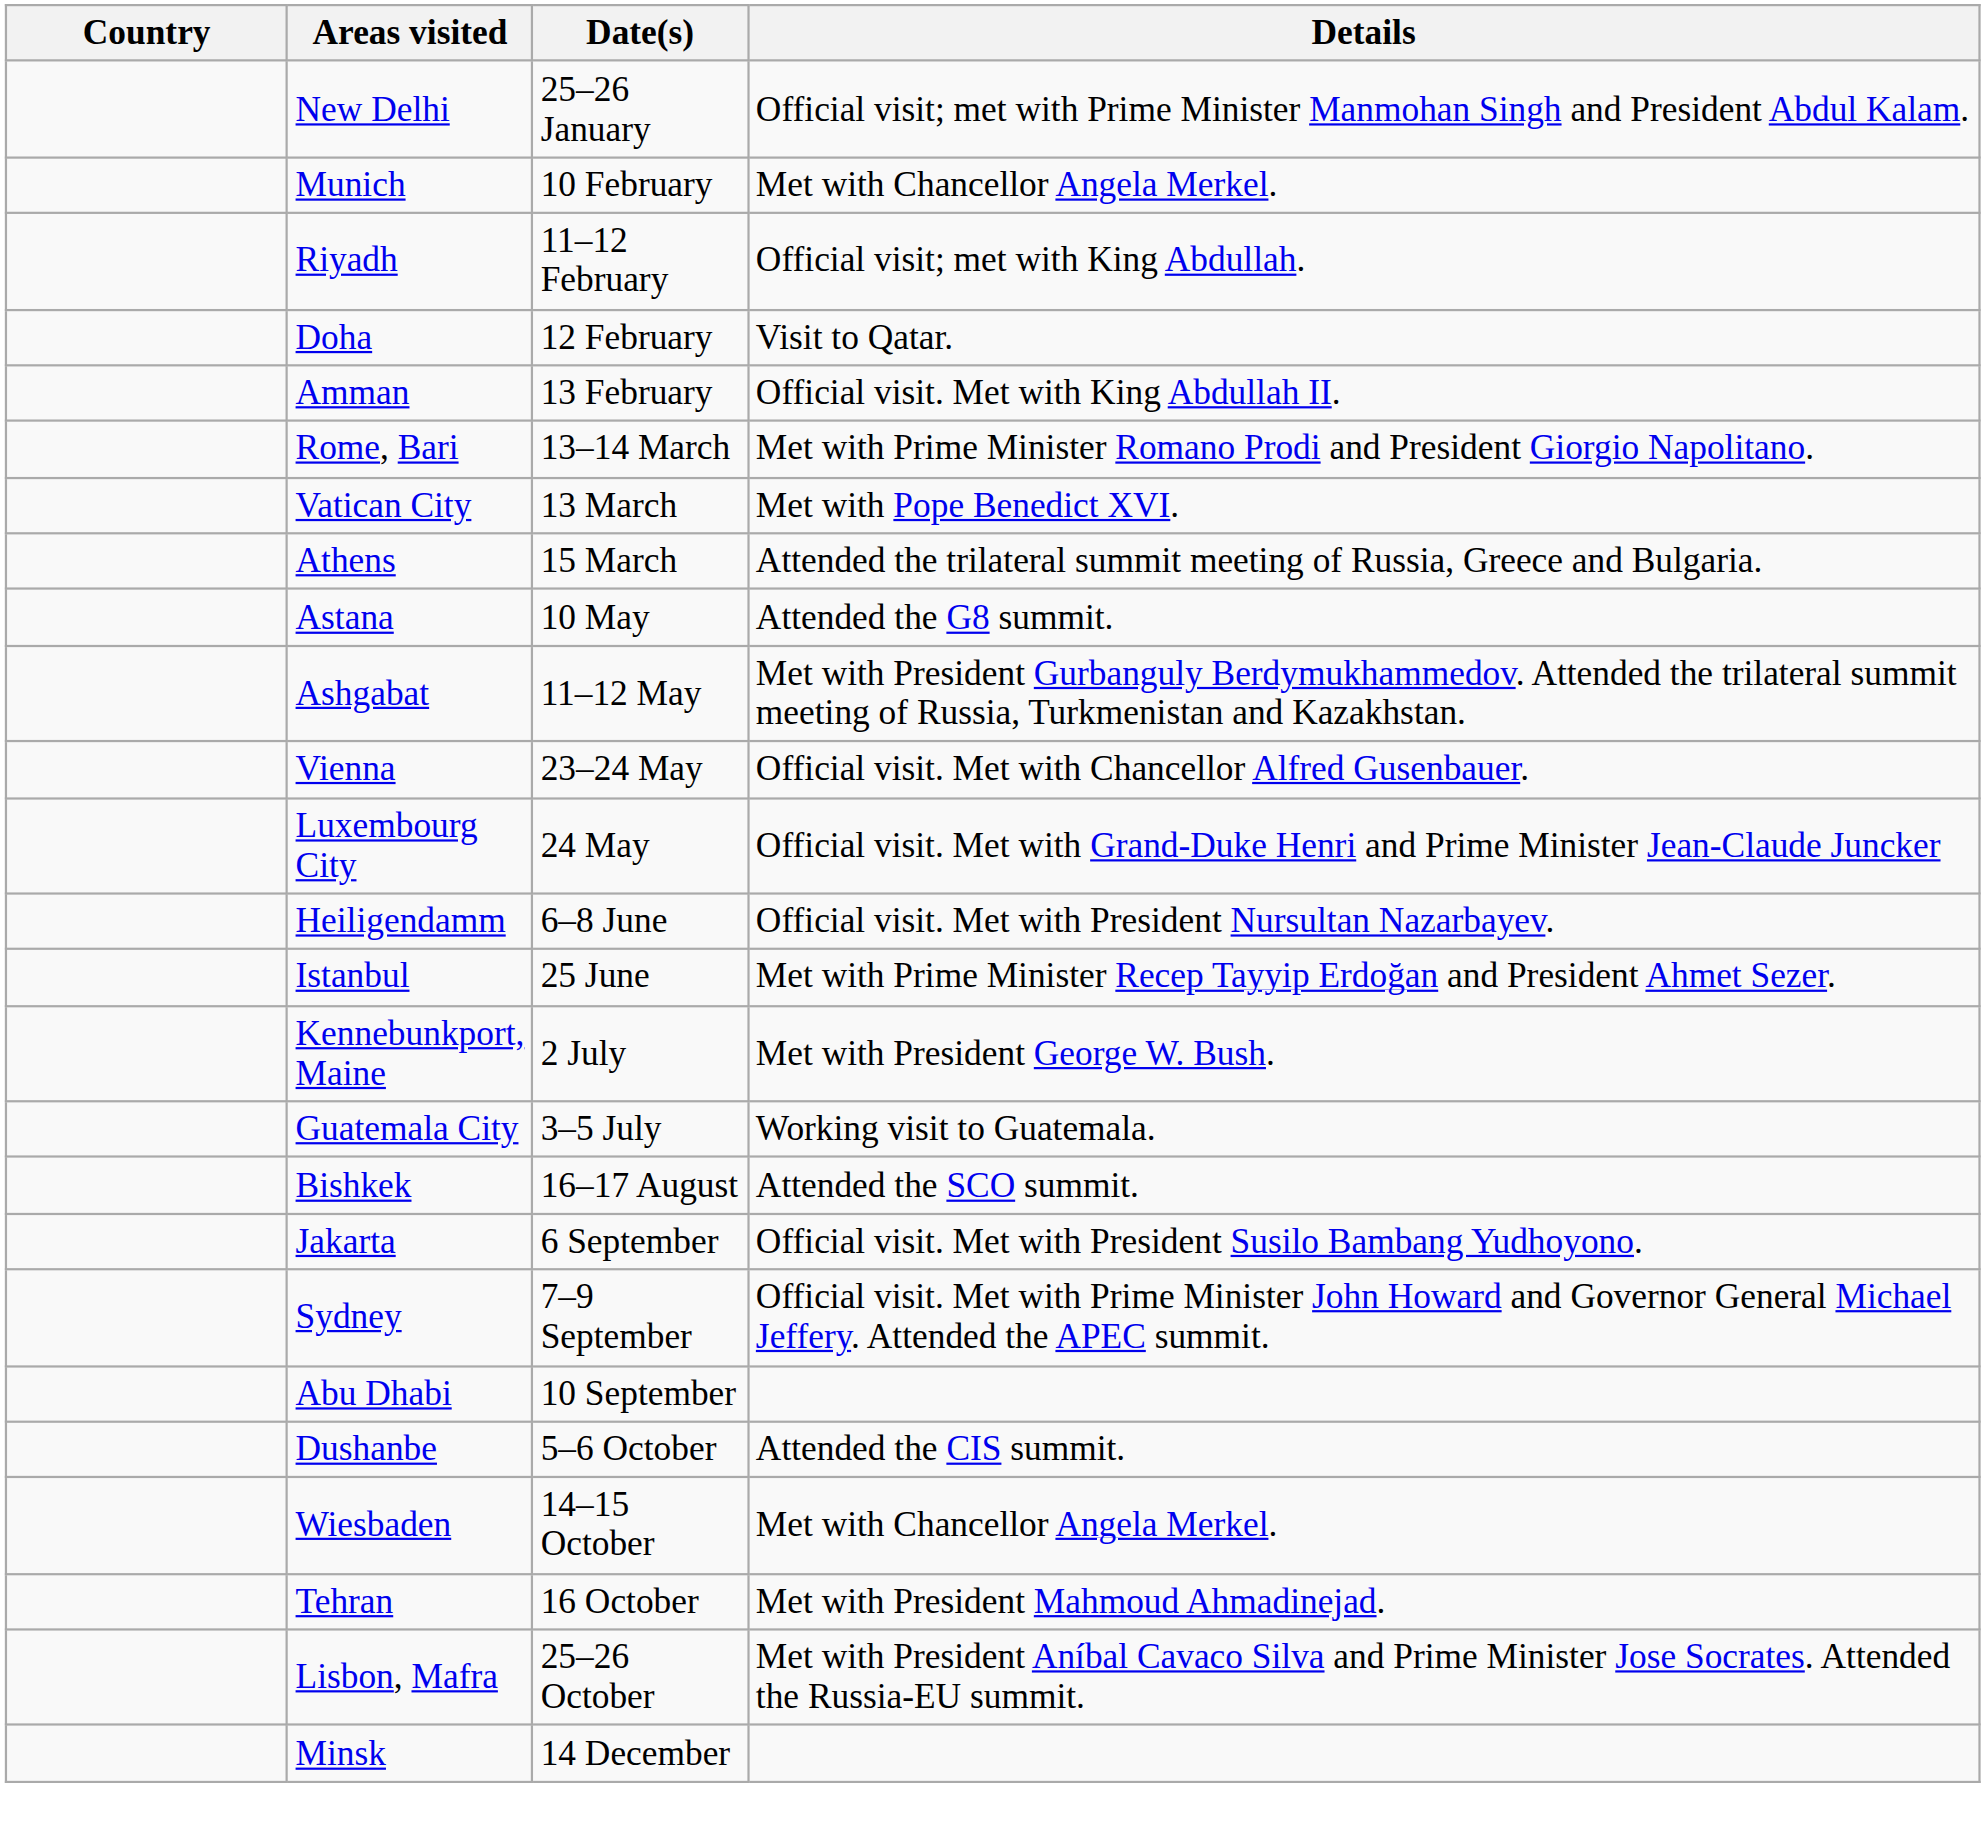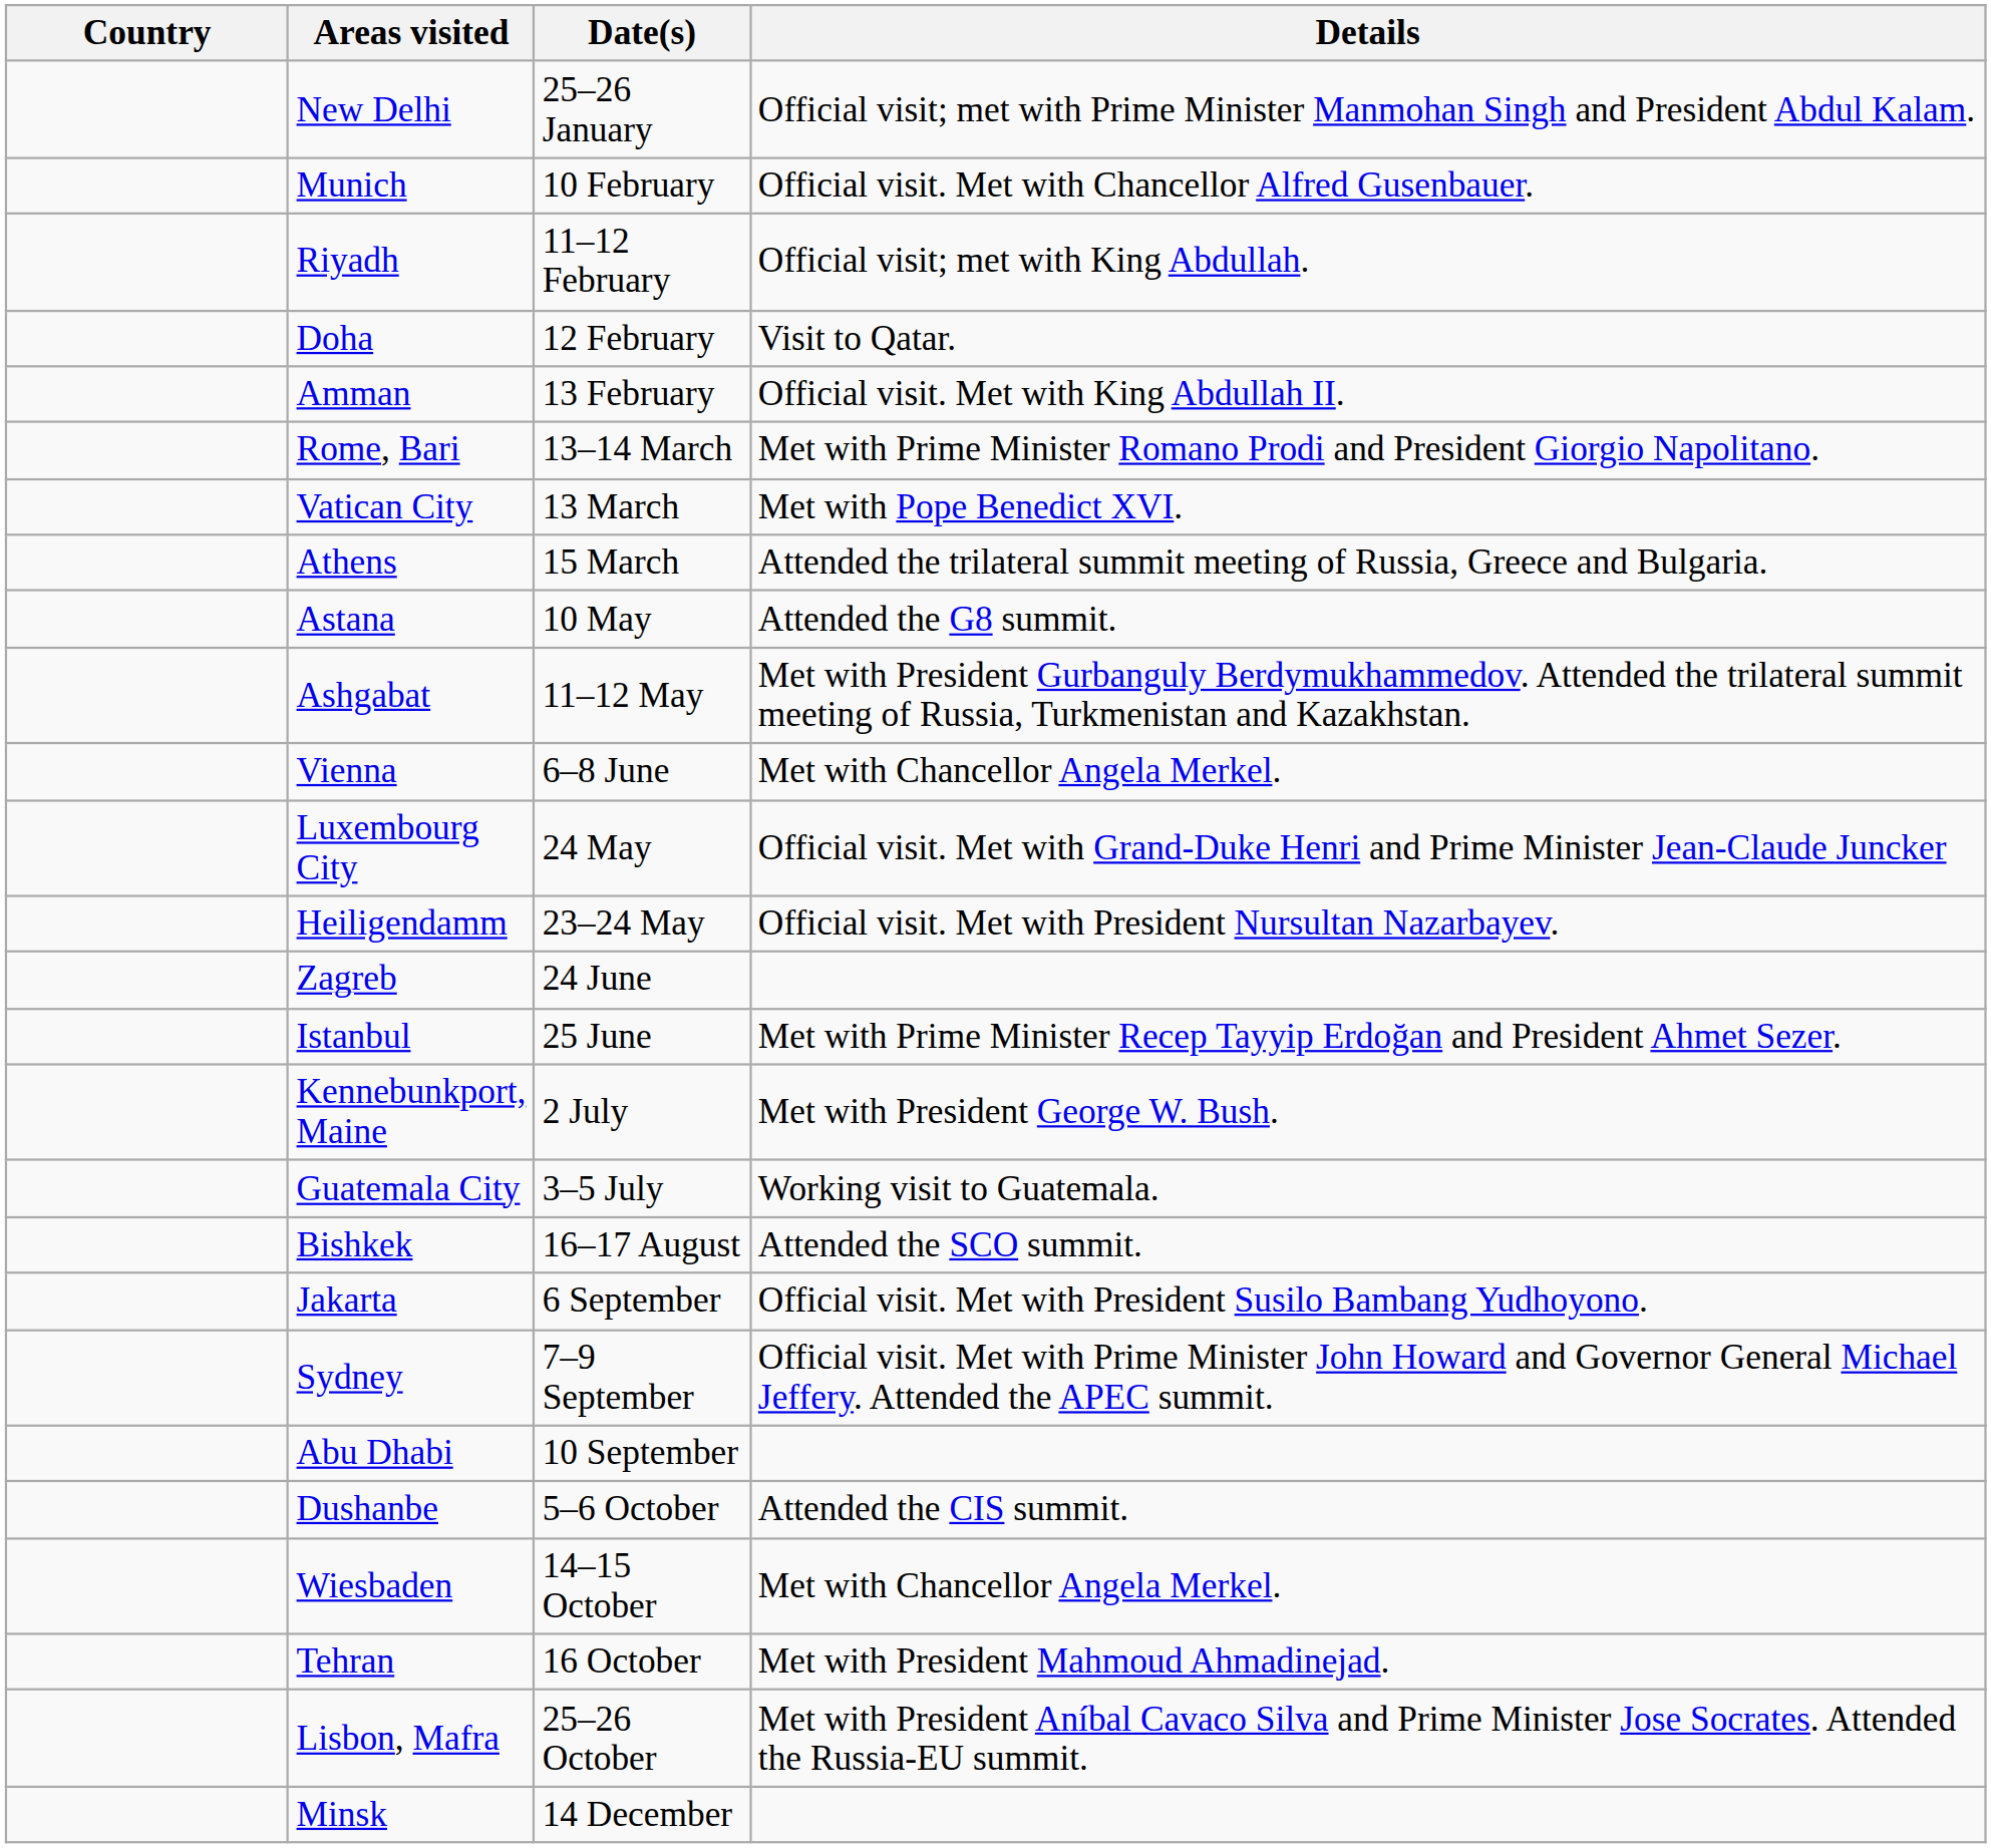Munich | Details: Met with Chancellor Angela Merkel. -> Official visit. Met with Chancellor Alfred Gusenbauer.
Vienna | Date(s): 23–24 May -> 6–8 June
Vienna | Details: Official visit. Met with Chancellor Alfred Gusenbauer. -> Met with Chancellor Angela Merkel.
Heiligendamm | Date(s): 6–8 June -> 23–24 May
+ row: Zagreb | 24 June
